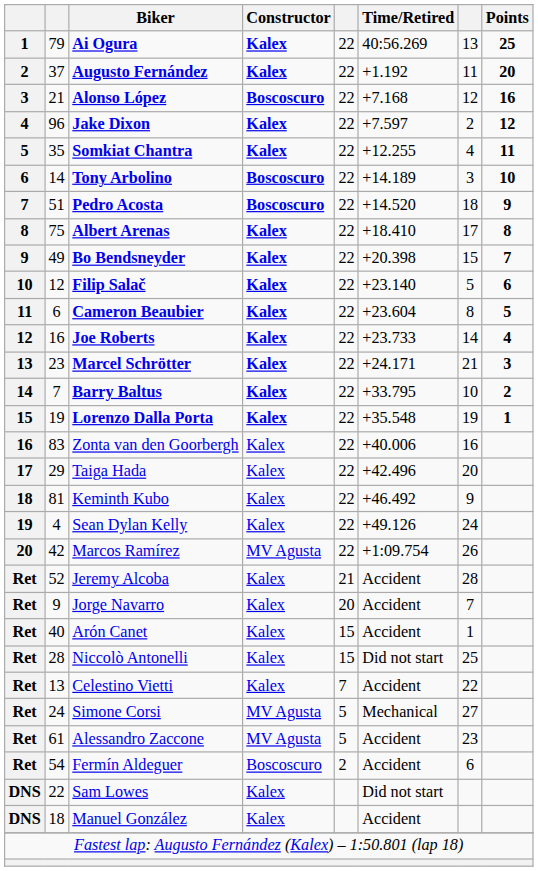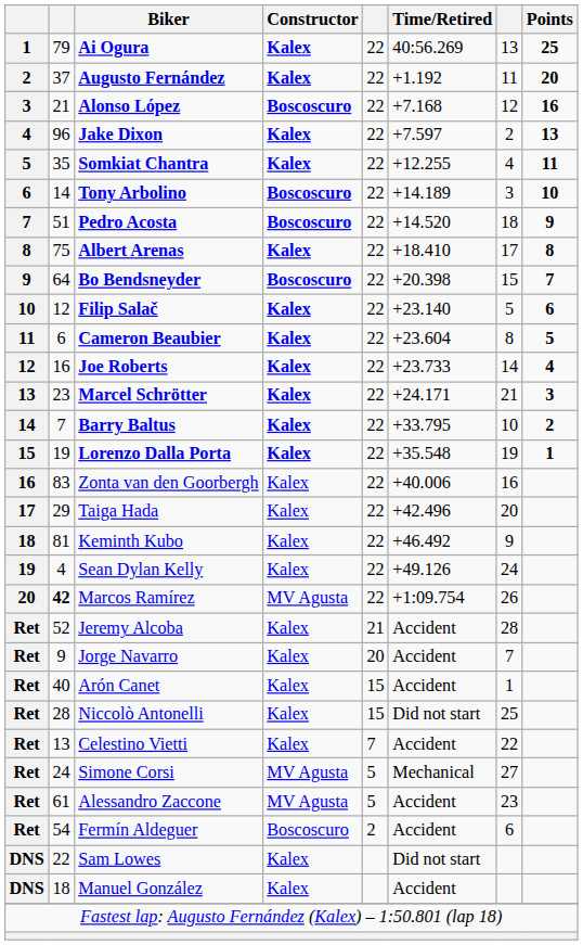Jake Dixon | Points: 12 -> 13
Bo Bendsneyder | column 2: 49 -> 64
Bo Bendsneyder | Constructor: Kalex -> Boscoscuro
Marcos Ramírez | column 2: normal -> bold
